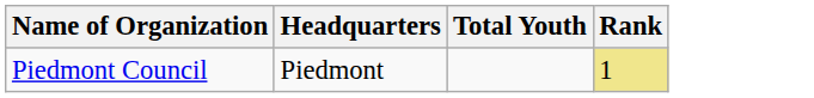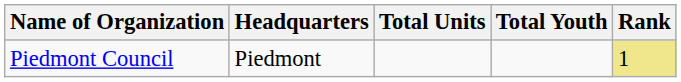+ column: Total Units
